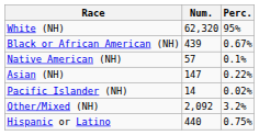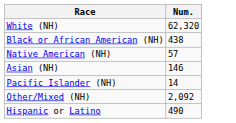- column: Perc. | 95% | 0.67% | 0.1% | 0.22% | 0.02% | 3.2% | 0.75%
Black or African American (NH) | Num.: 439 -> 438
Asian (NH) | Num.: 147 -> 146
Hispanic or Latino | Num.: 440 -> 490
